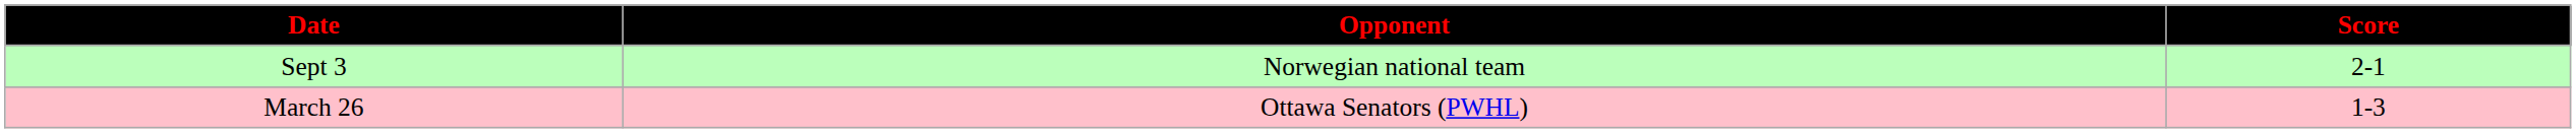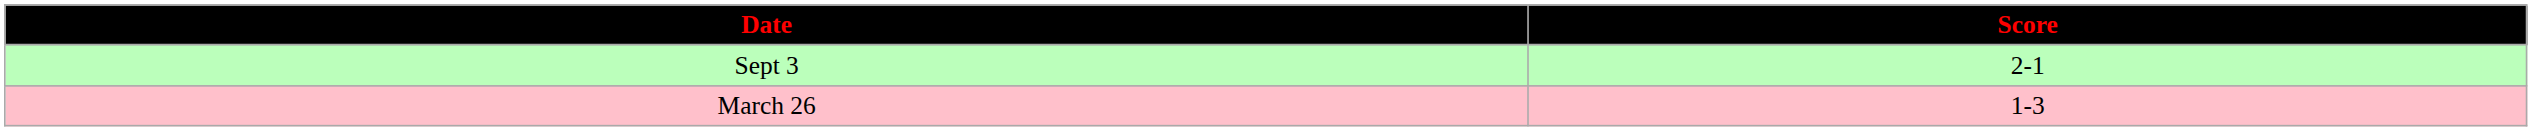- column: Opponent | Norwegian national team | Ottawa Senators (PWHL)
